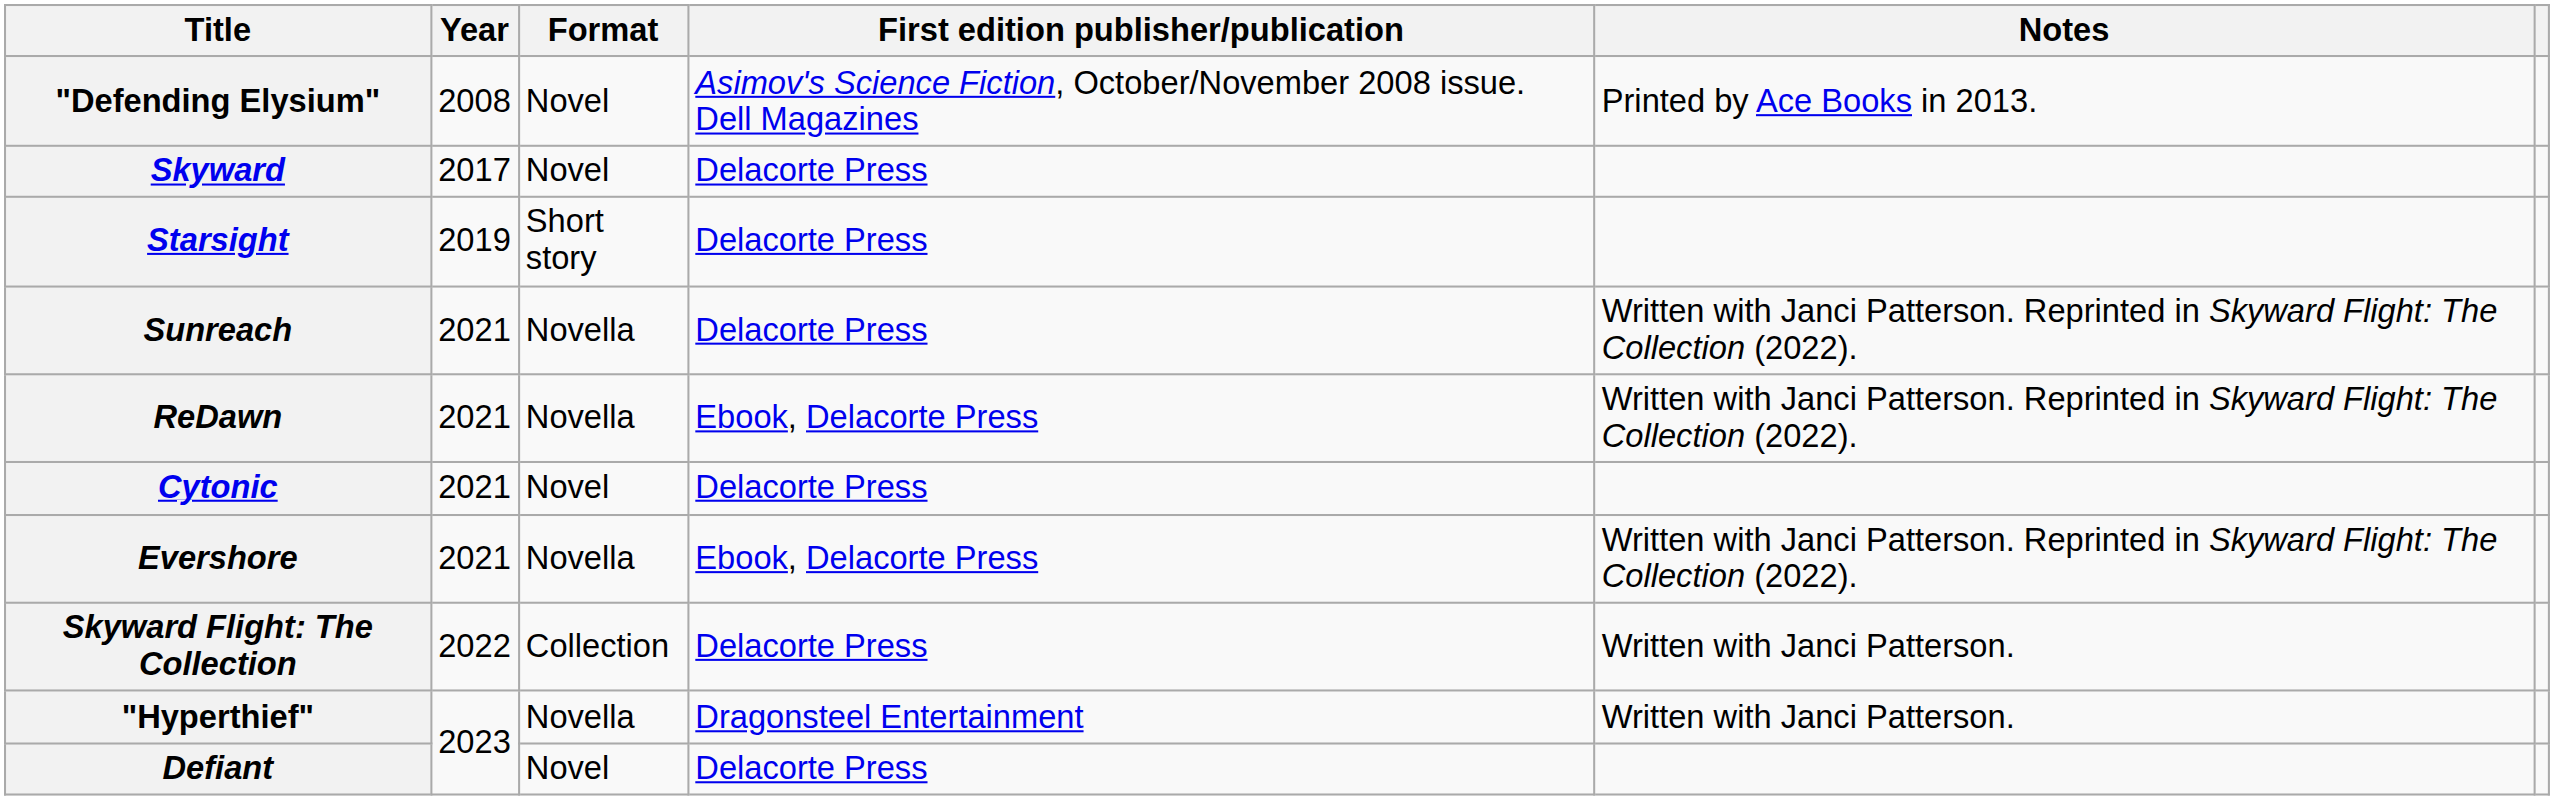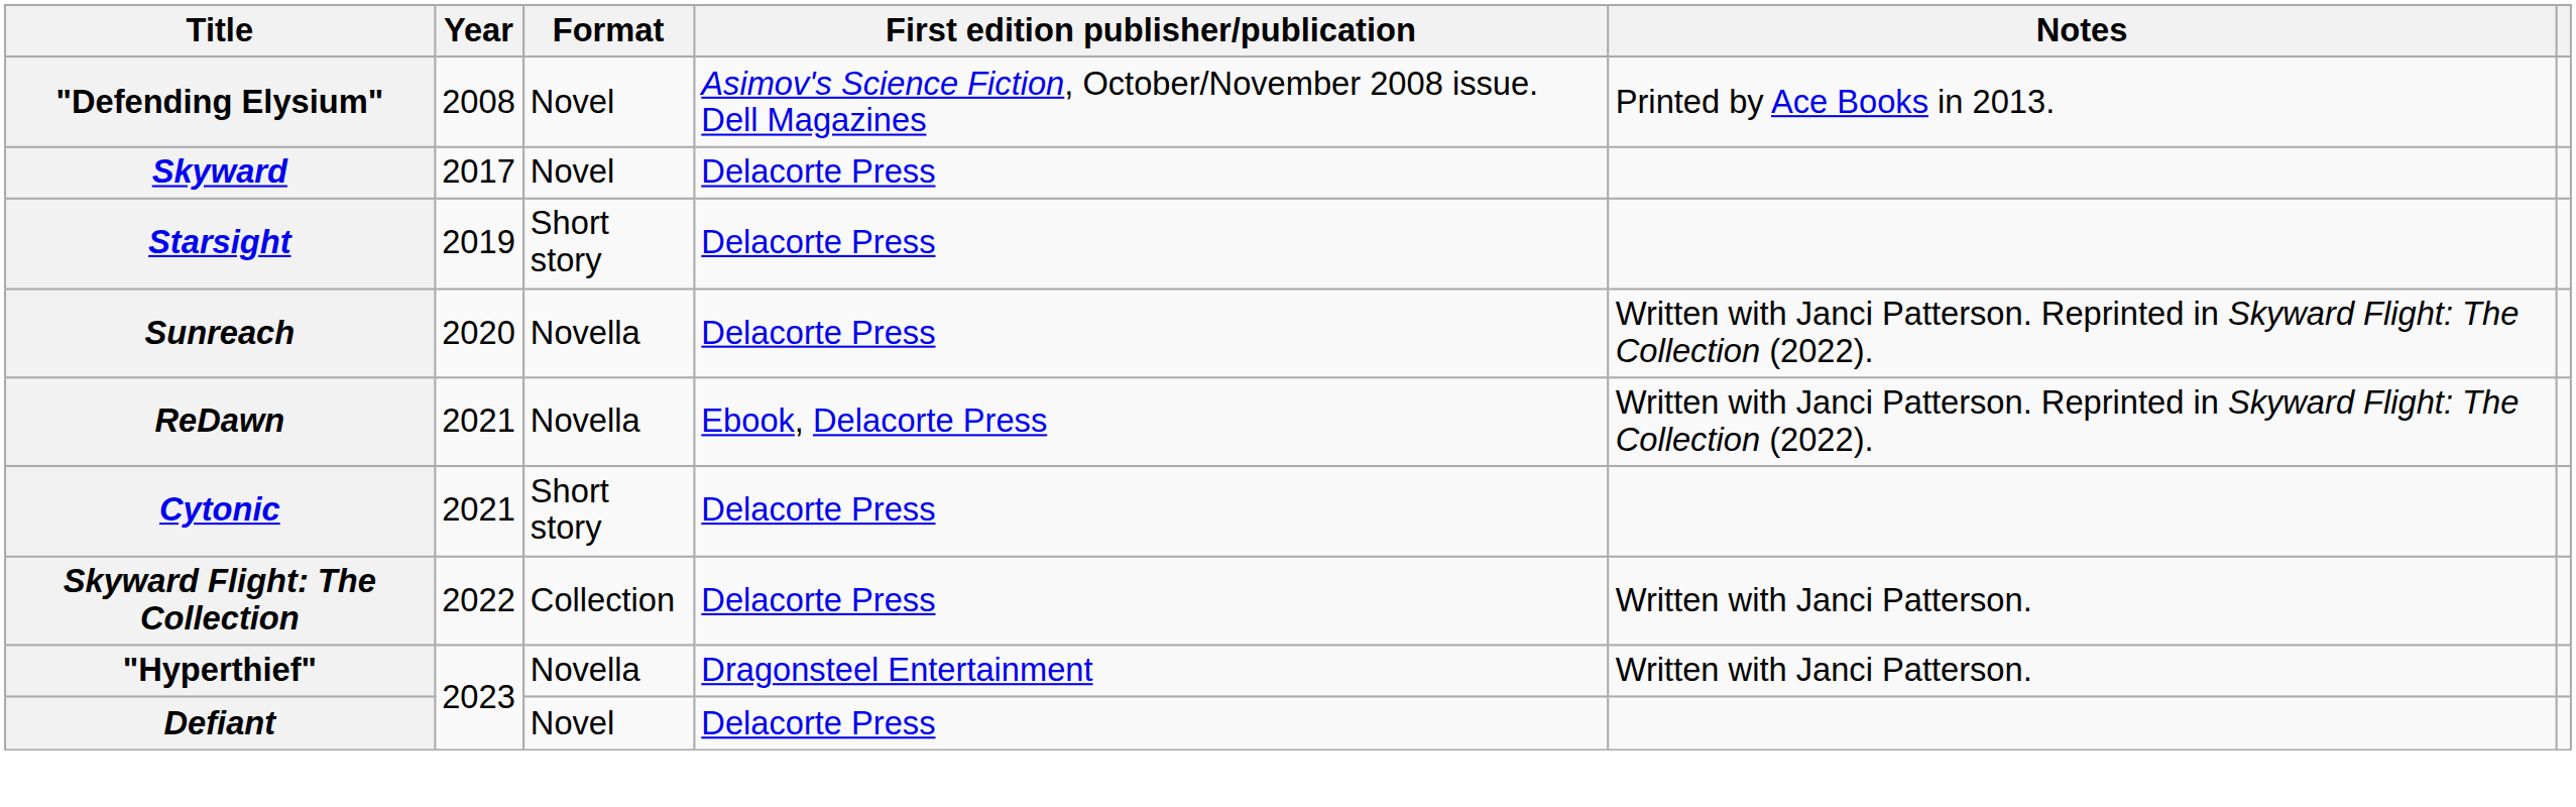Sunreach | Year: 2021 -> 2020
Cytonic | Format: Novel -> Short story
- row: Evershore | 2021 | Novella | Ebook, Delacorte Press | Written with Janci Patterson. Reprinted in Skyward Flight: The Collection (2022).
